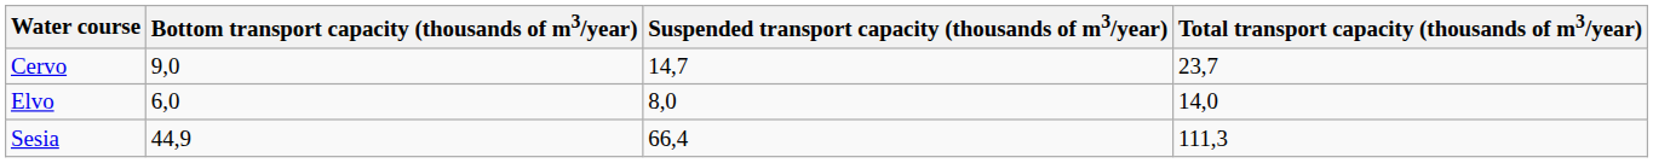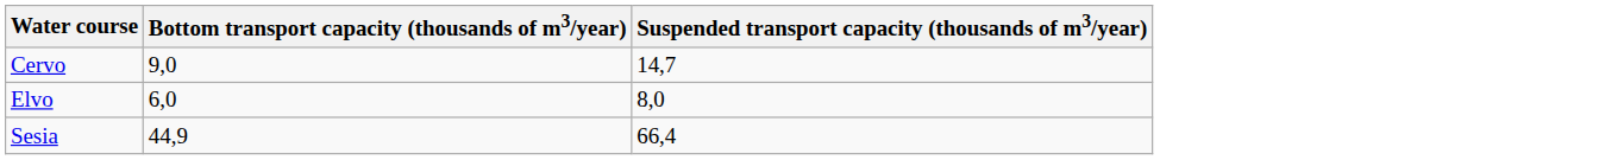- column: Total transport capacity (thousands of m3/year) | 23,7 | 14,0 | 111,3
